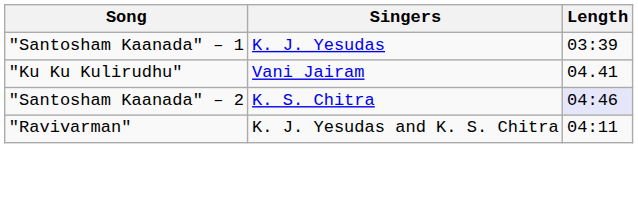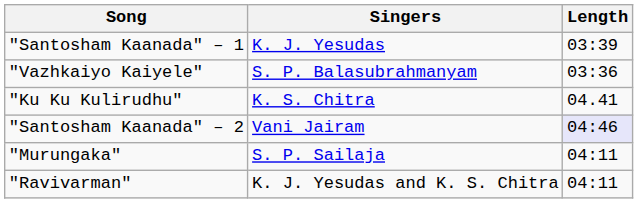+ row: "Vazhkaiyo Kaiyele" | S. P. Balasubrahmanyam | 03:36
"Ku Ku Kulirudhu" | Singers: Vani Jairam -> K. S. Chitra
"Santosham Kaanada" – 2 | Singers: K. S. Chitra -> Vani Jairam
+ row: "Murungaka" | S. P. Sailaja | 04:11
